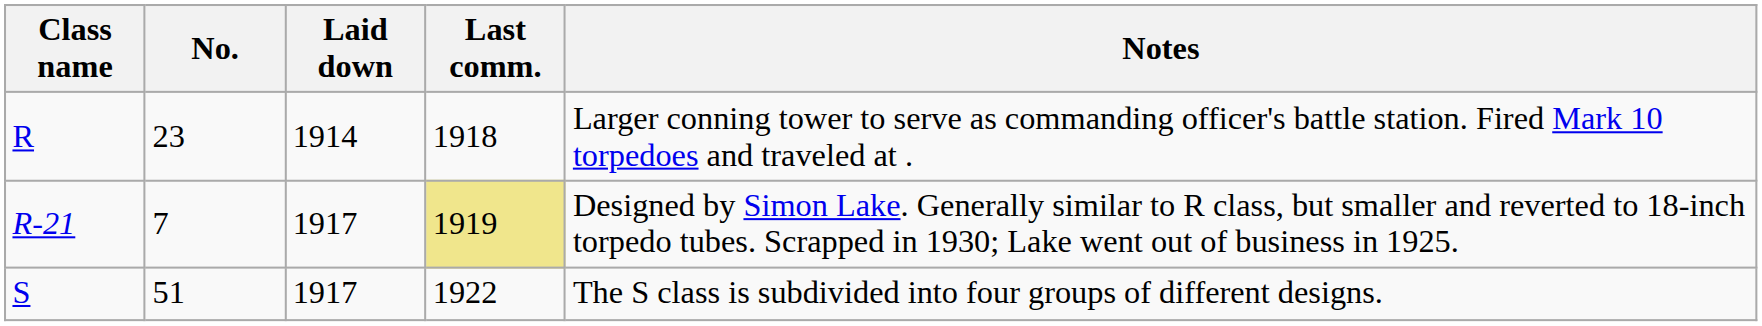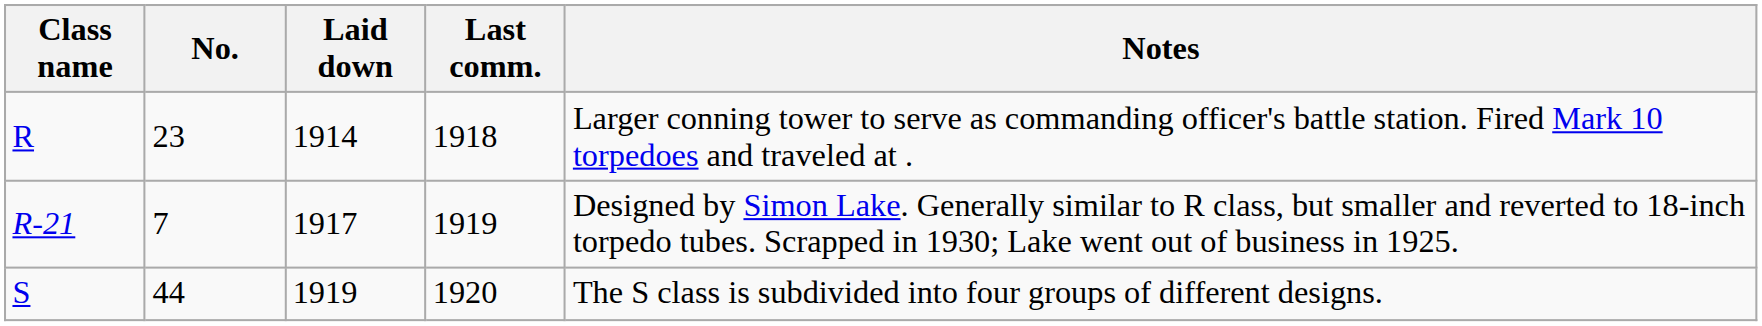R-21 | Last comm.: khaki background -> no background
S | No.: 51 -> 44
S | Laid down: 1917 -> 1919
S | Last comm.: 1922 -> 1920
